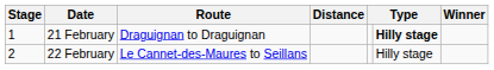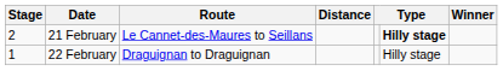21 February | Stage: 1 -> 2
21 February | Route: Draguignan to Draguignan -> Le Cannet-des-Maures to Seillans
22 February | Stage: 2 -> 1
22 February | Route: Le Cannet-des-Maures to Seillans -> Draguignan to Draguignan
